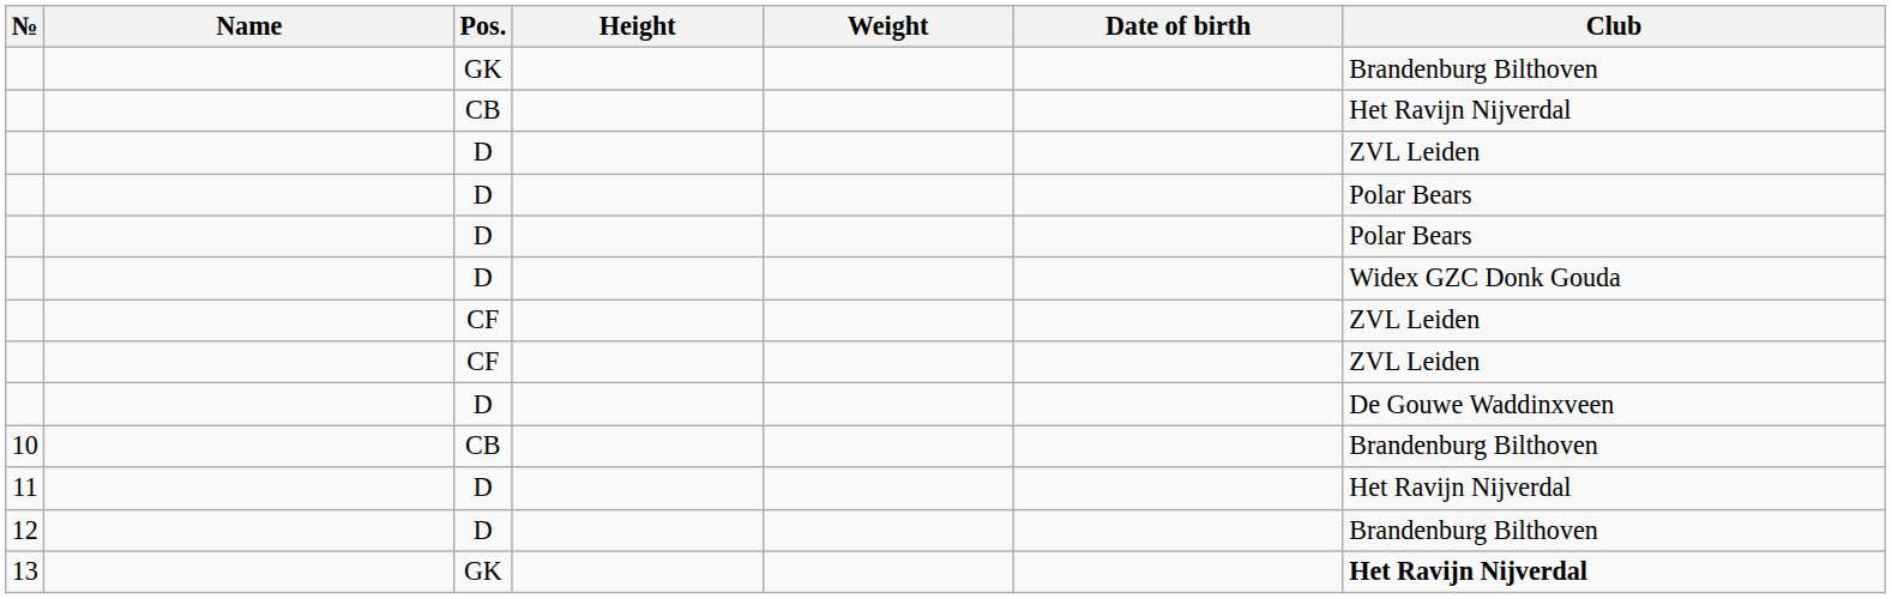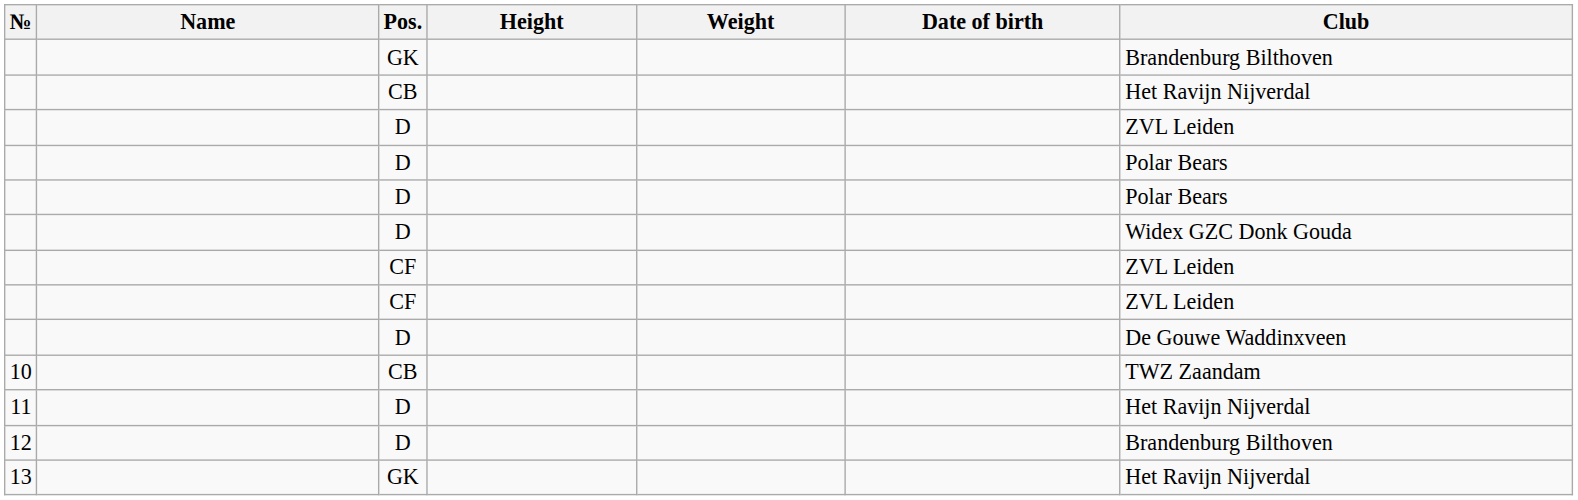10 | Club: Brandenburg Bilthoven -> TWZ Zaandam
13 | Club: bold -> normal
